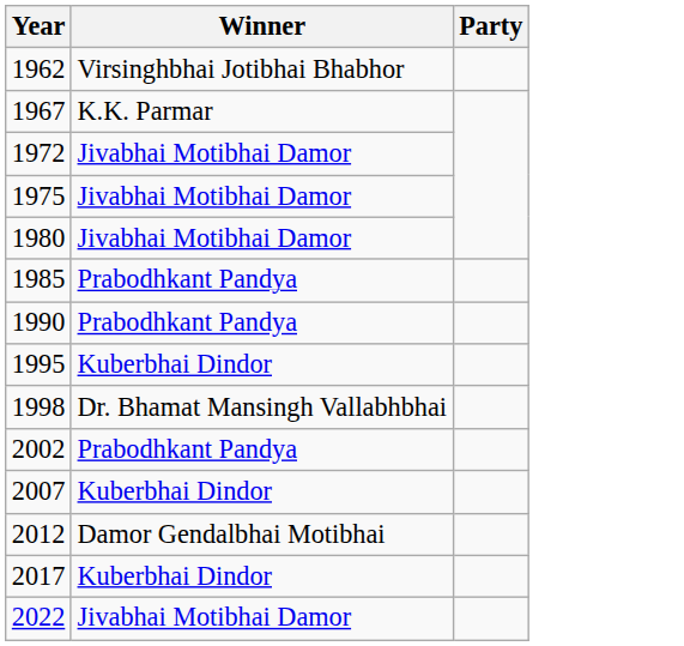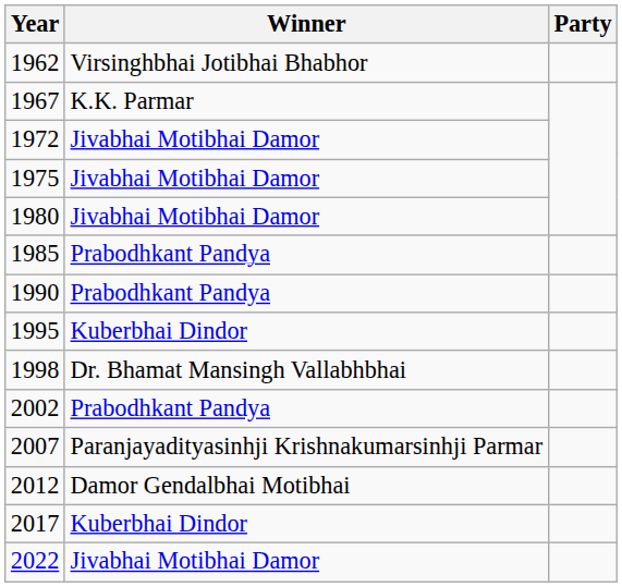2007 | Winner: Kuberbhai Dindor -> Paranjayadityasinhji Krishnakumarsinhji Parmar
